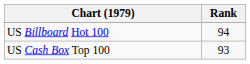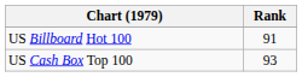US Billboard Hot 100 | Rank: 94 -> 91
